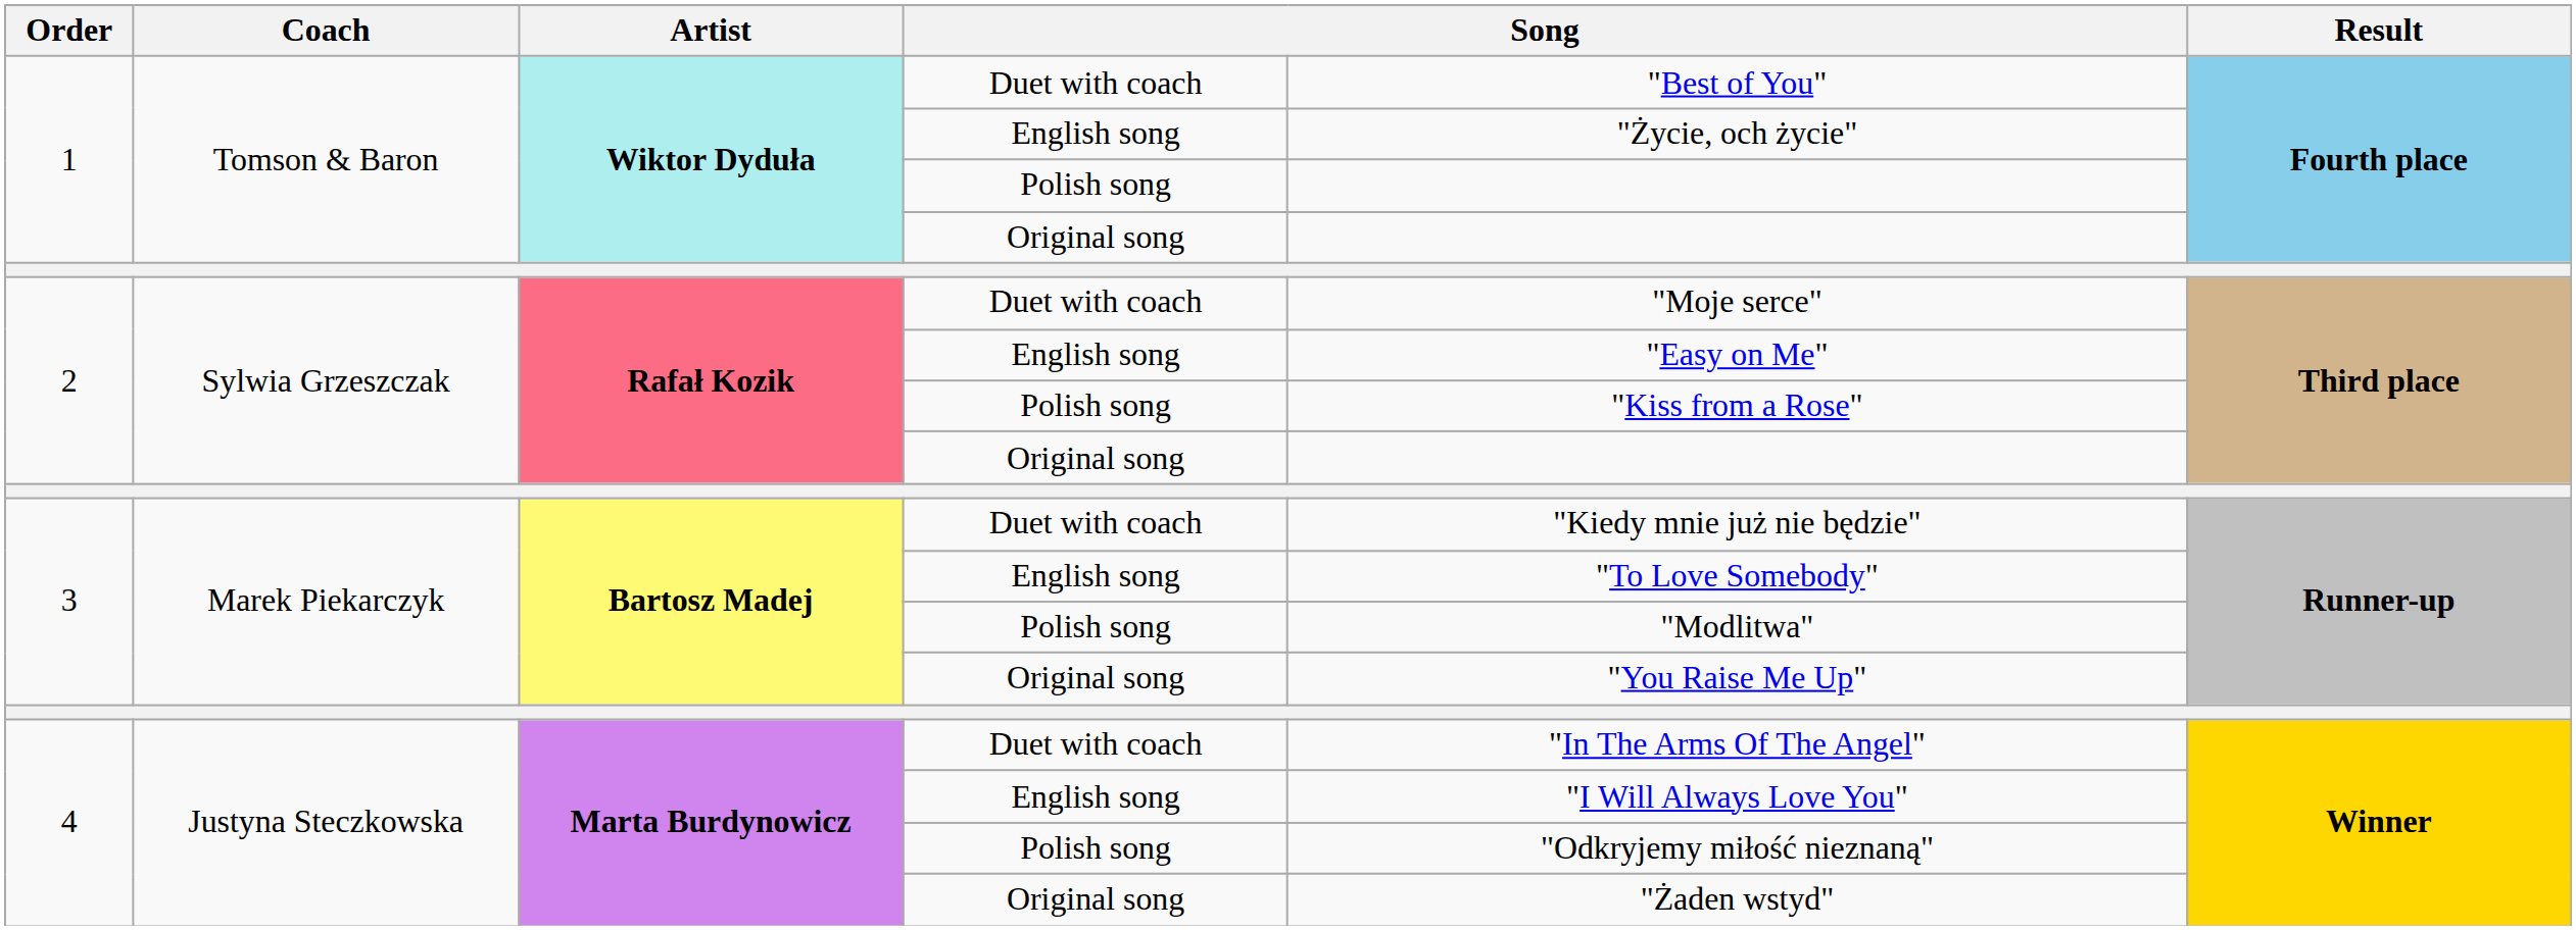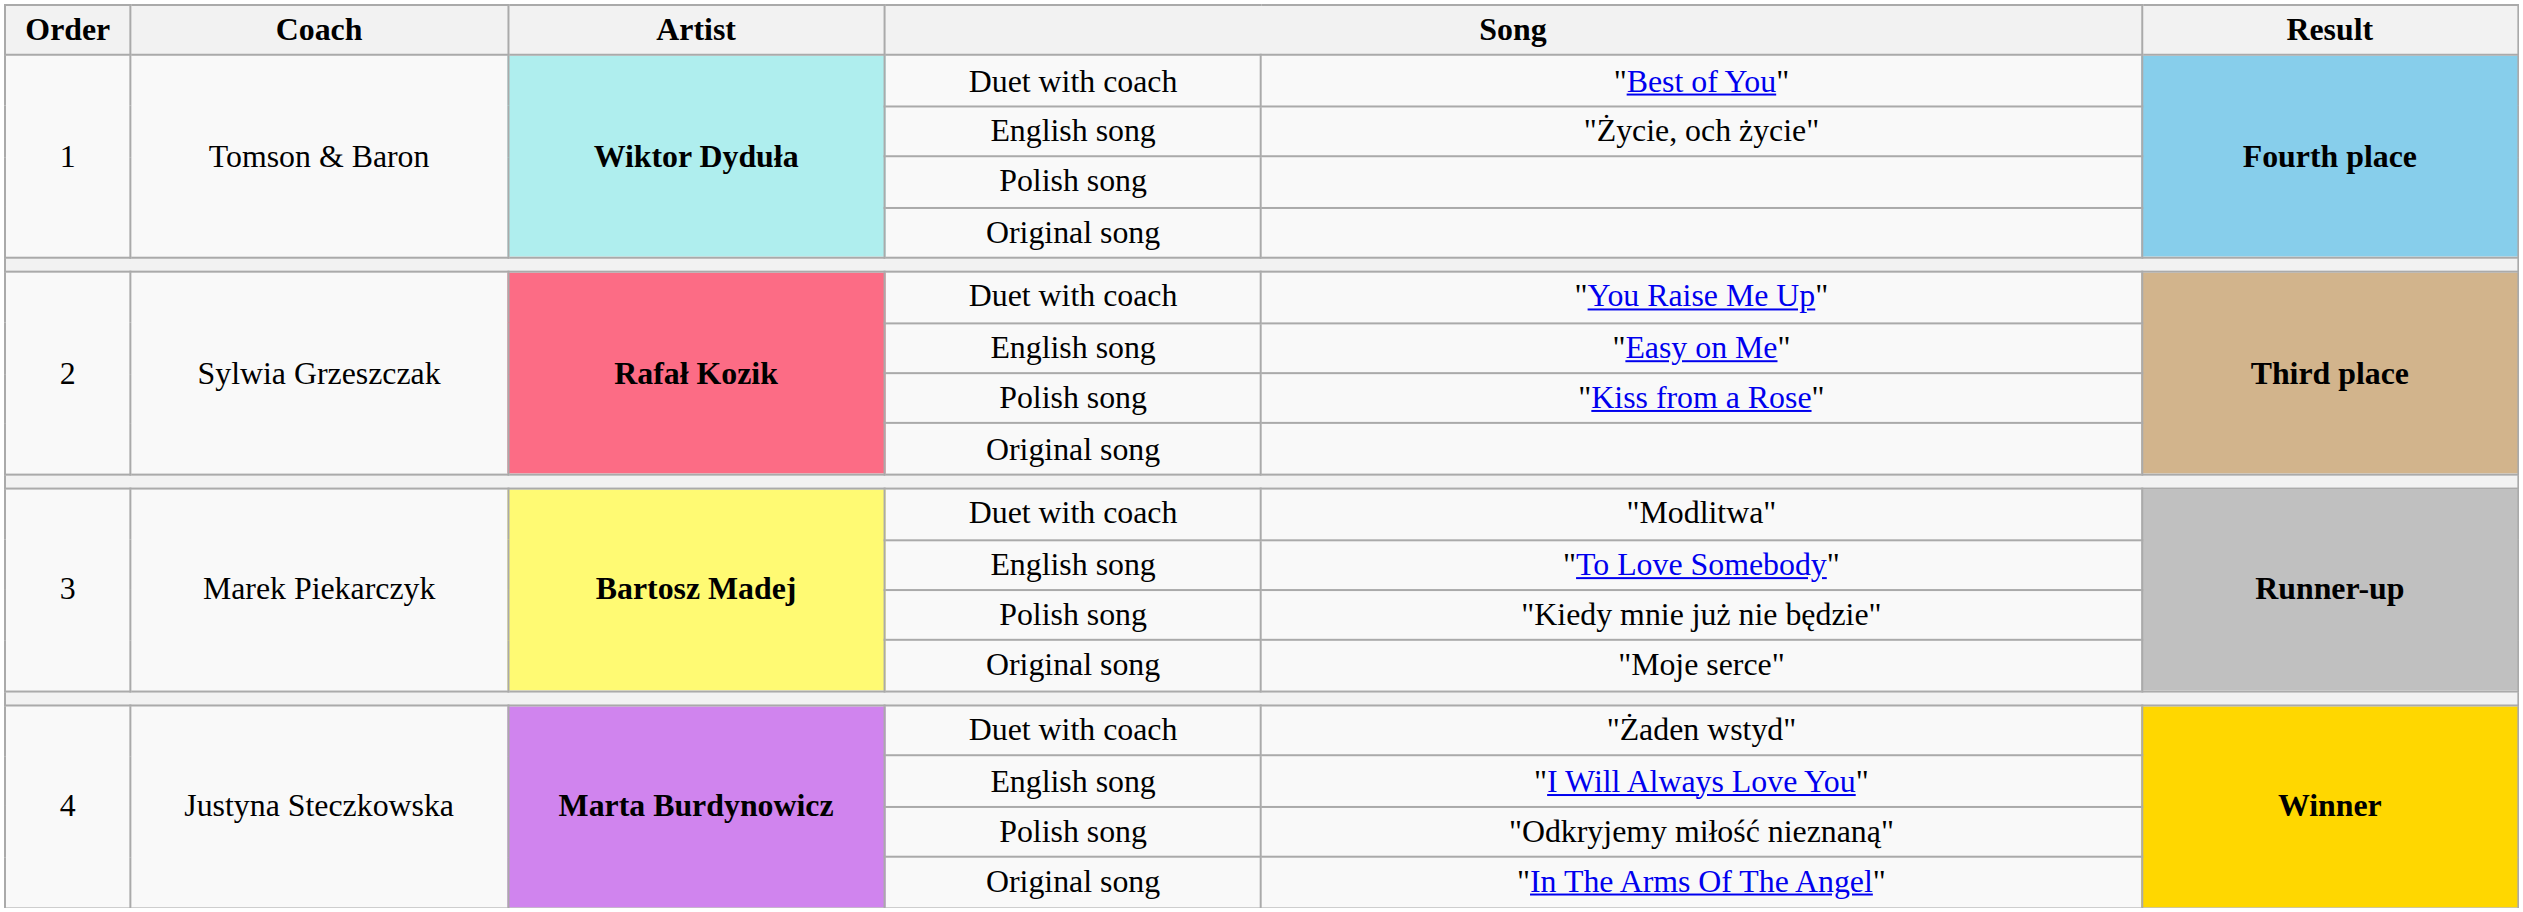2 / Duet with coach | column 5: "Moje serce" -> "You Raise Me Up"
3 / Duet with coach | column 5: "Kiedy mnie już nie będzie" -> "Modlitwa"
3 / Polish song | column 5: "Modlitwa" -> "Kiedy mnie już nie będzie"
3 / Original song | column 5: "You Raise Me Up" -> "Moje serce"
4 / Duet with coach | column 5: "In The Arms Of The Angel" -> "Żaden wstyd"
4 / Original song | column 5: "Żaden wstyd" -> "In The Arms Of The Angel"
